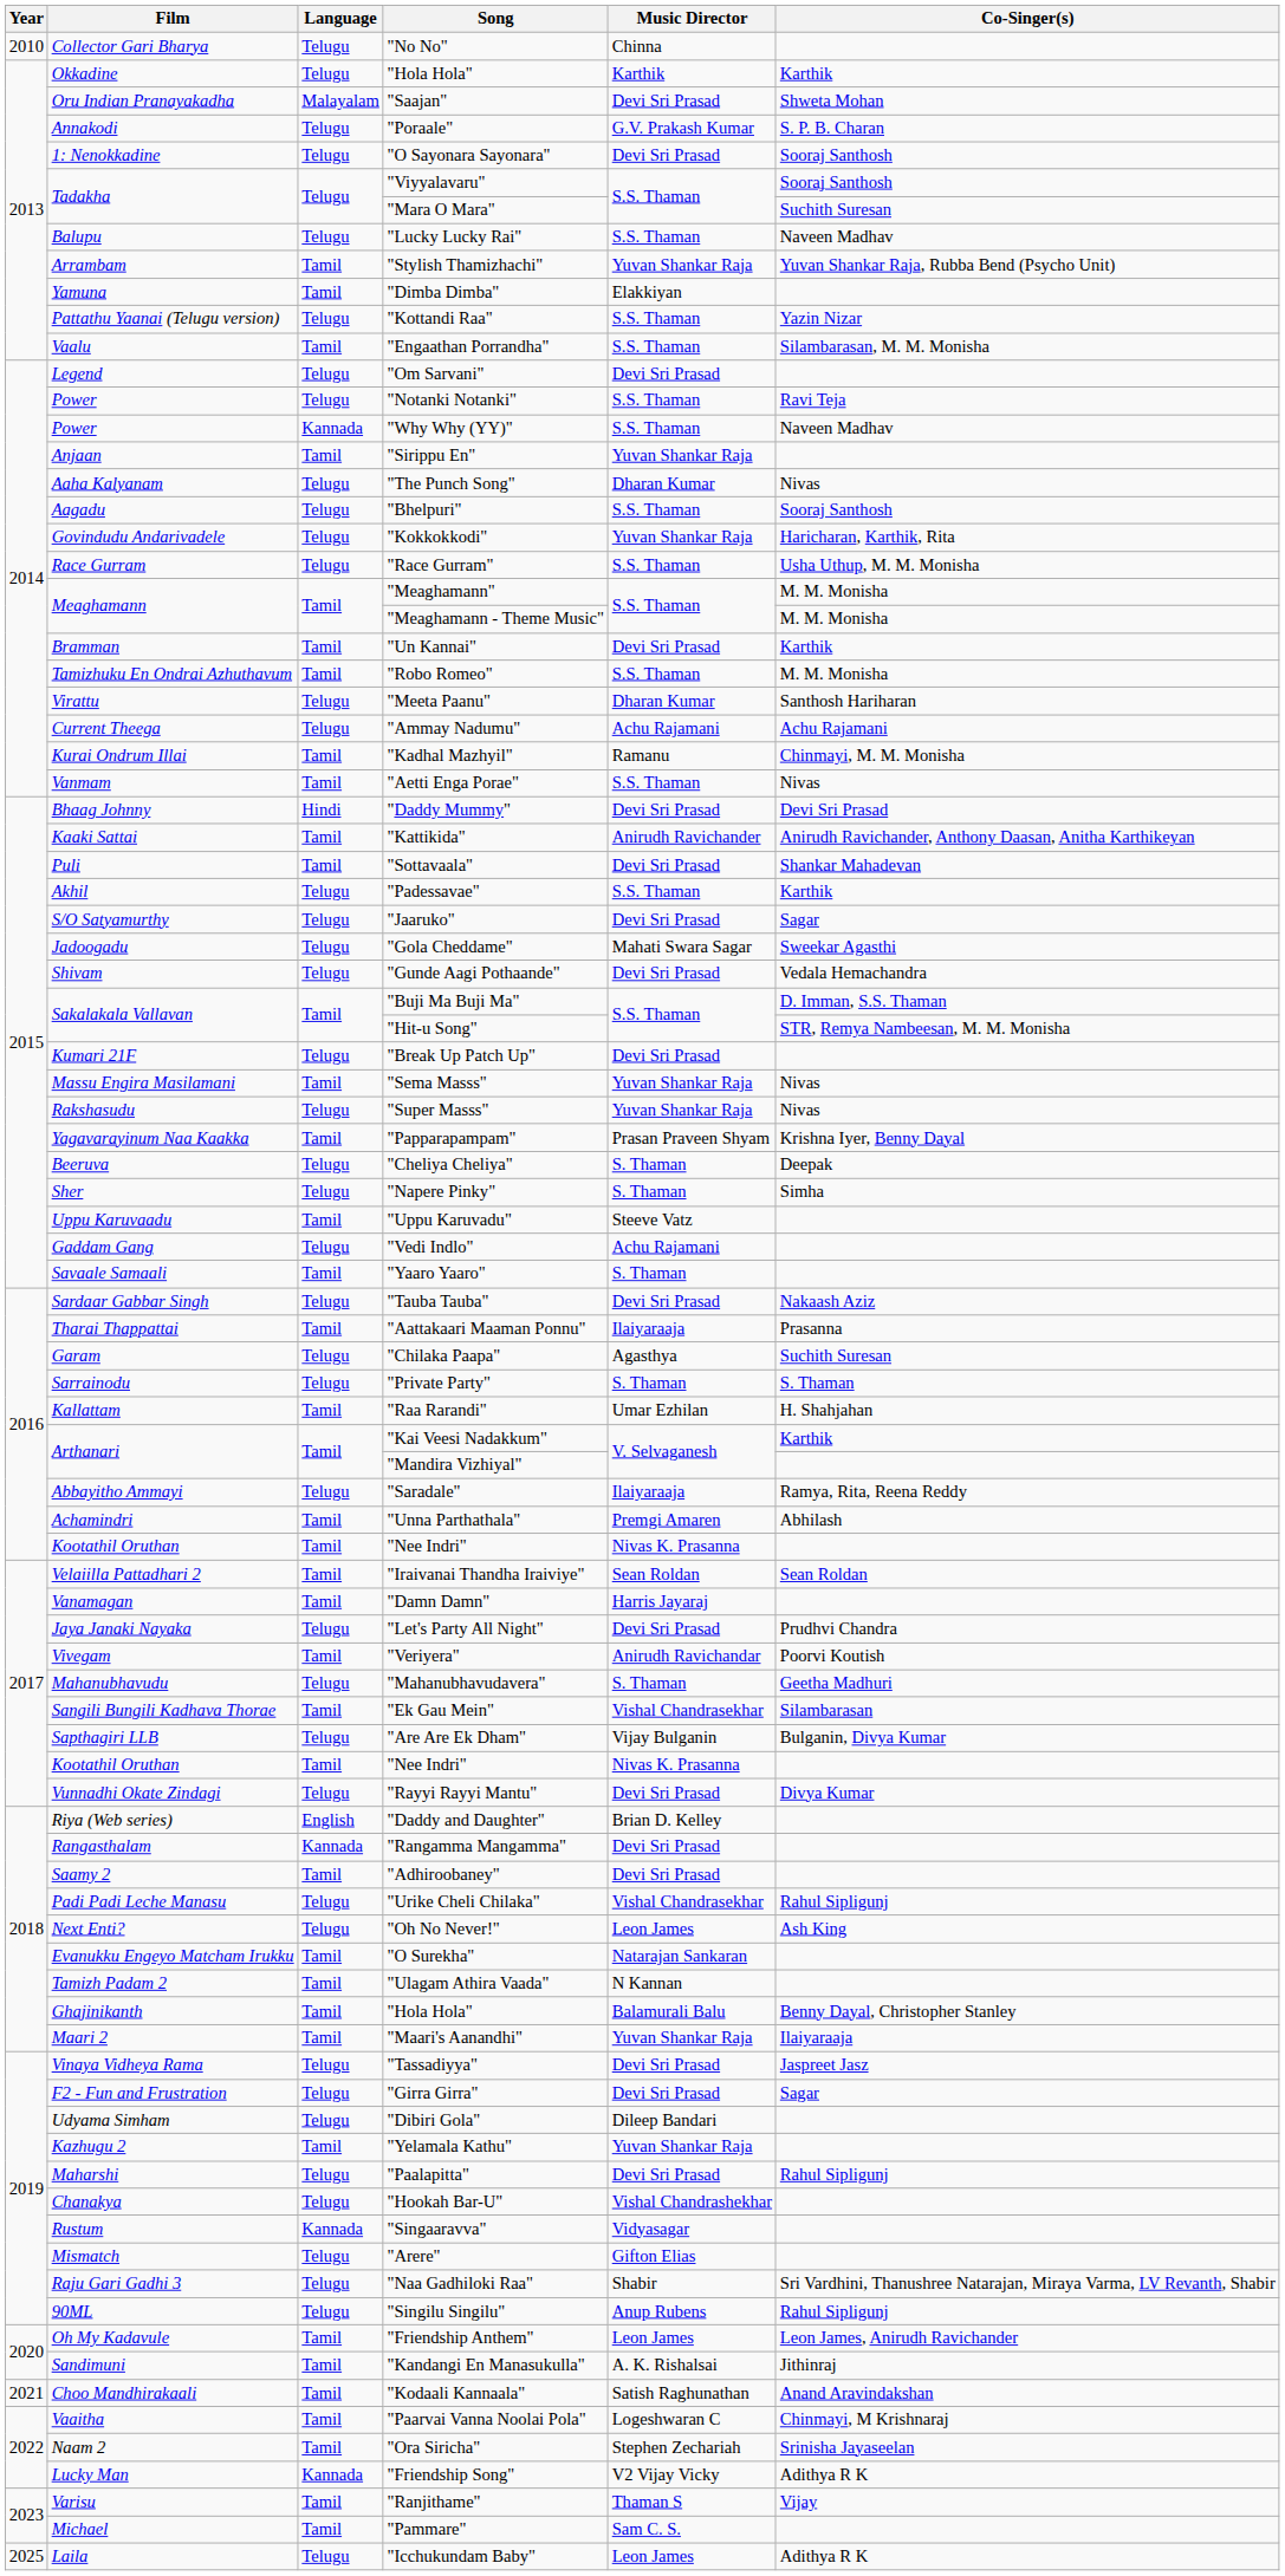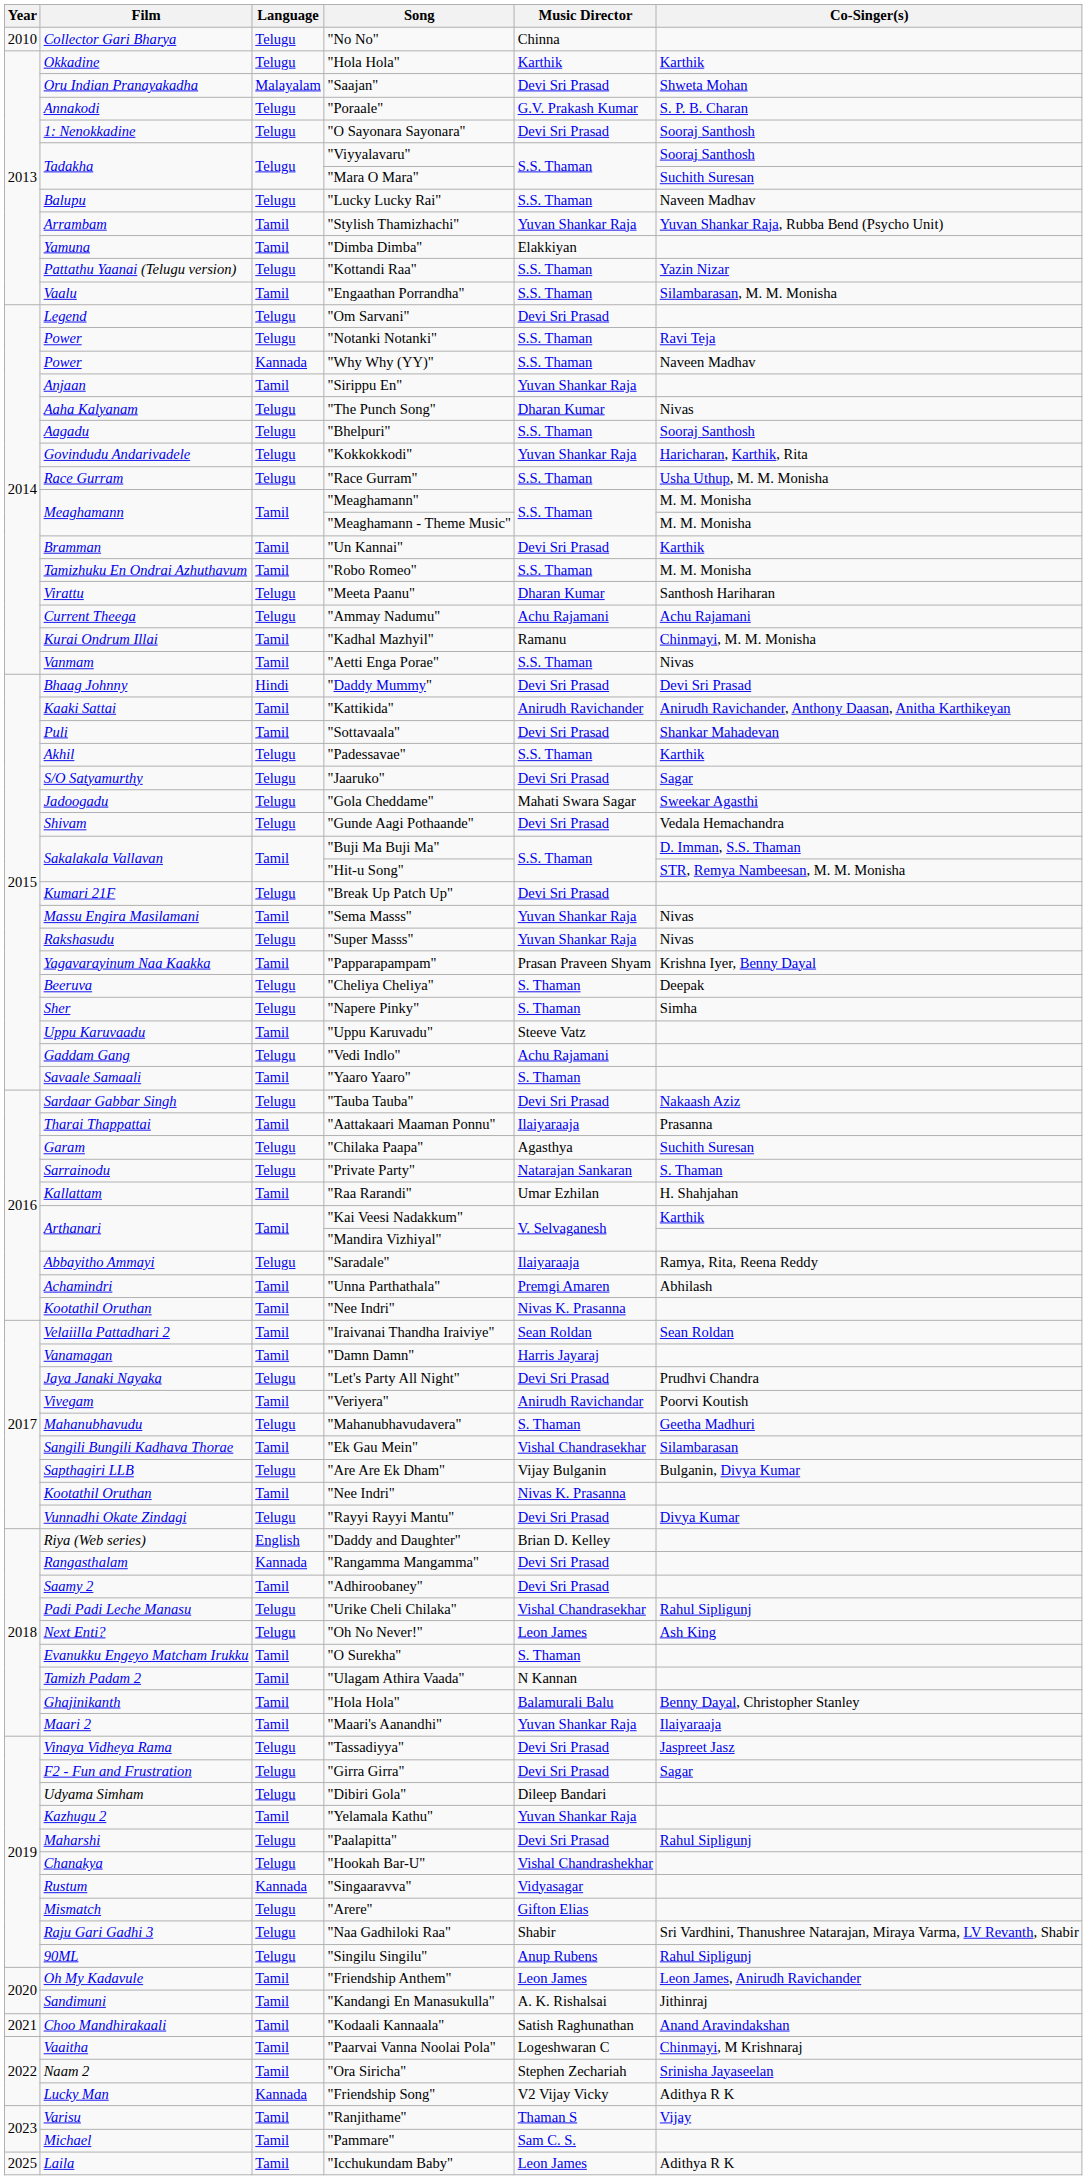"Private Party" | Music Director: S. Thaman -> Natarajan Sankaran
"O Surekha" | Music Director: Natarajan Sankaran -> S. Thaman
"Icchukundam Baby" | Language: Telugu -> Tamil
